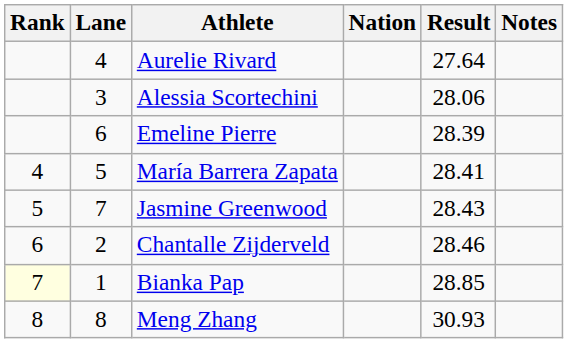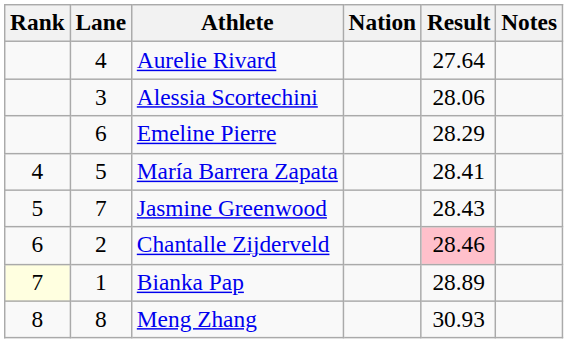Emeline Pierre | Result: 28.39 -> 28.29
Chantalle Zijderveld | Result: no background -> pink background
Bianka Pap | Result: 28.85 -> 28.89
